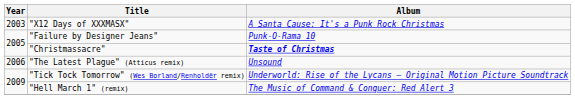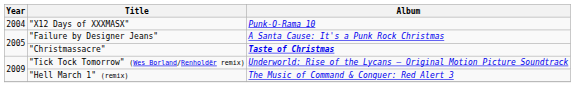"X12 Days of XXXMASX" | Year: 2003 -> 2004
"X12 Days of XXXMASX" | Album: A Santa Cause: It's a Punk Rock Christmas -> Punk-O-Rama 10
"Failure by Designer Jeans" | Album: Punk-O-Rama 10 -> A Santa Cause: It's a Punk Rock Christmas
- row: 2006 | "The Latest Plague" (Atticus remix) | Unsound
